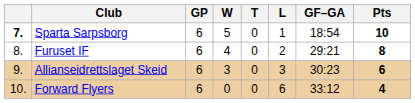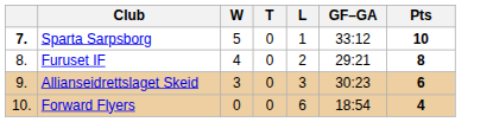- column: GP | 6 | 6 | 6 | 6
Sparta Sarpsborg | GF–GA: 18:54 -> 33:12
Forward Flyers | GF–GA: 33:12 -> 18:54
